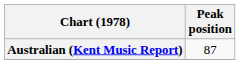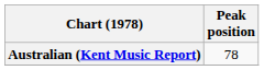Australian (Kent Music Report) | Peak position: 87 -> 78
